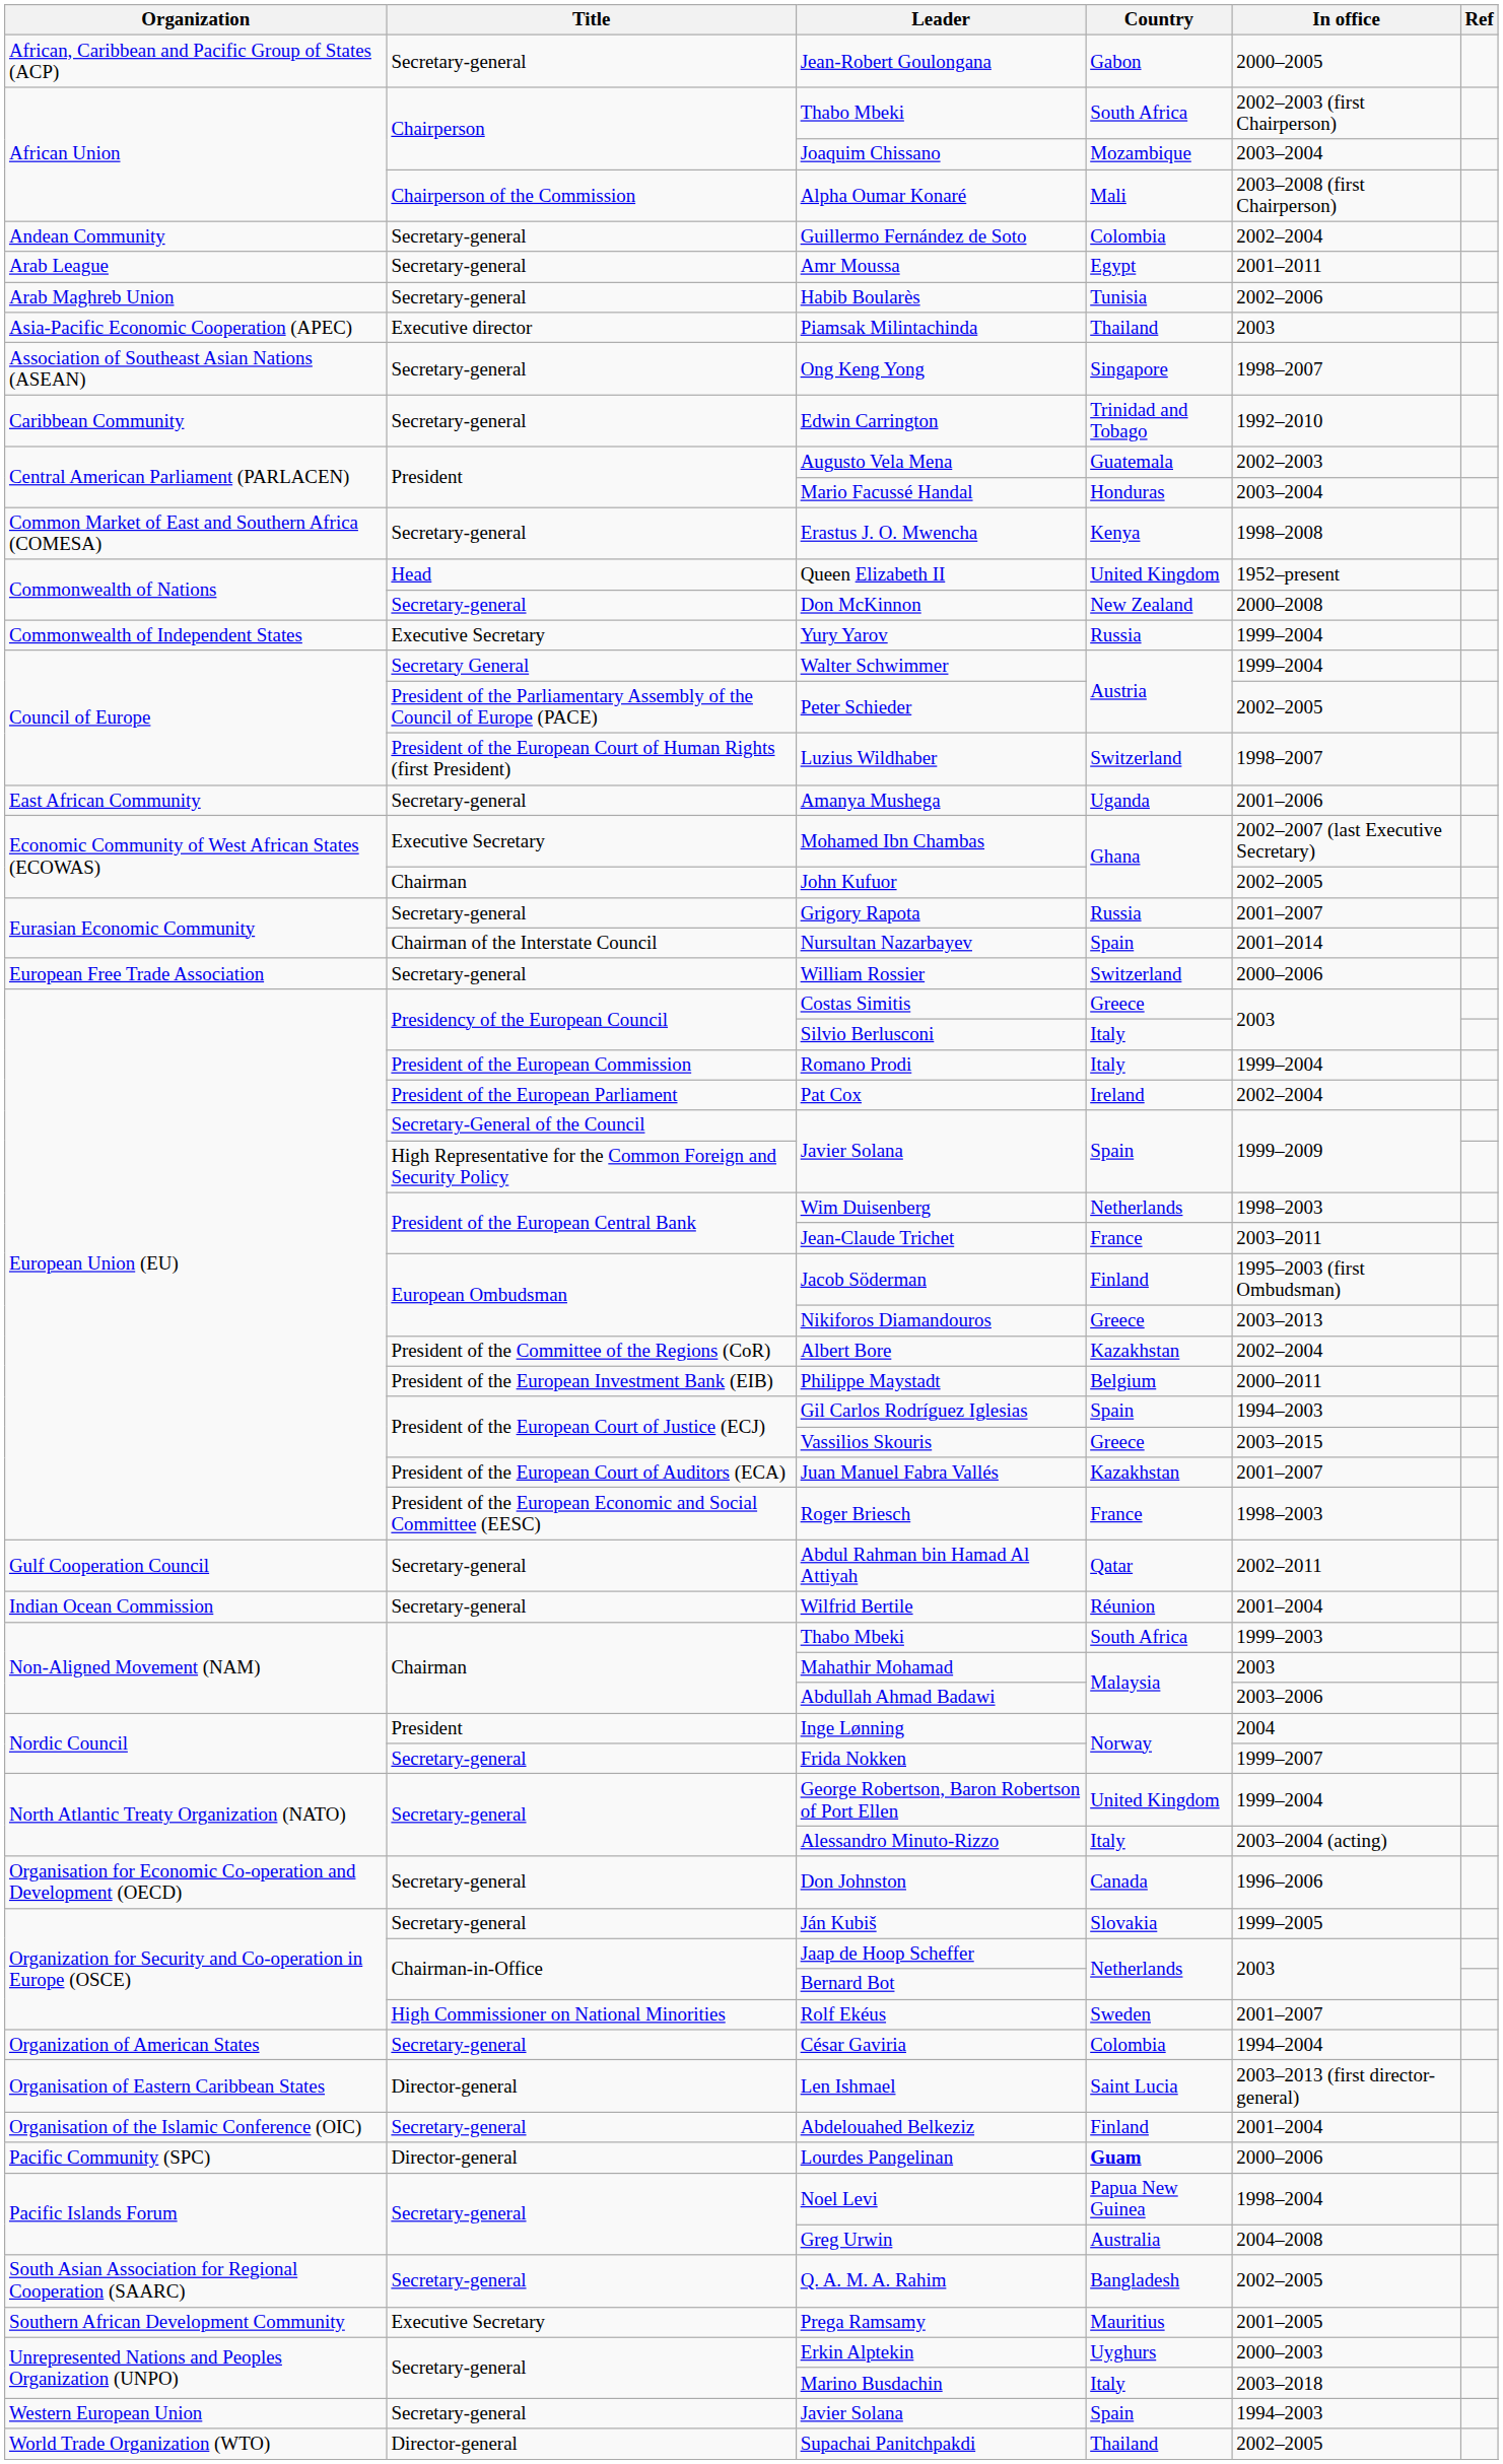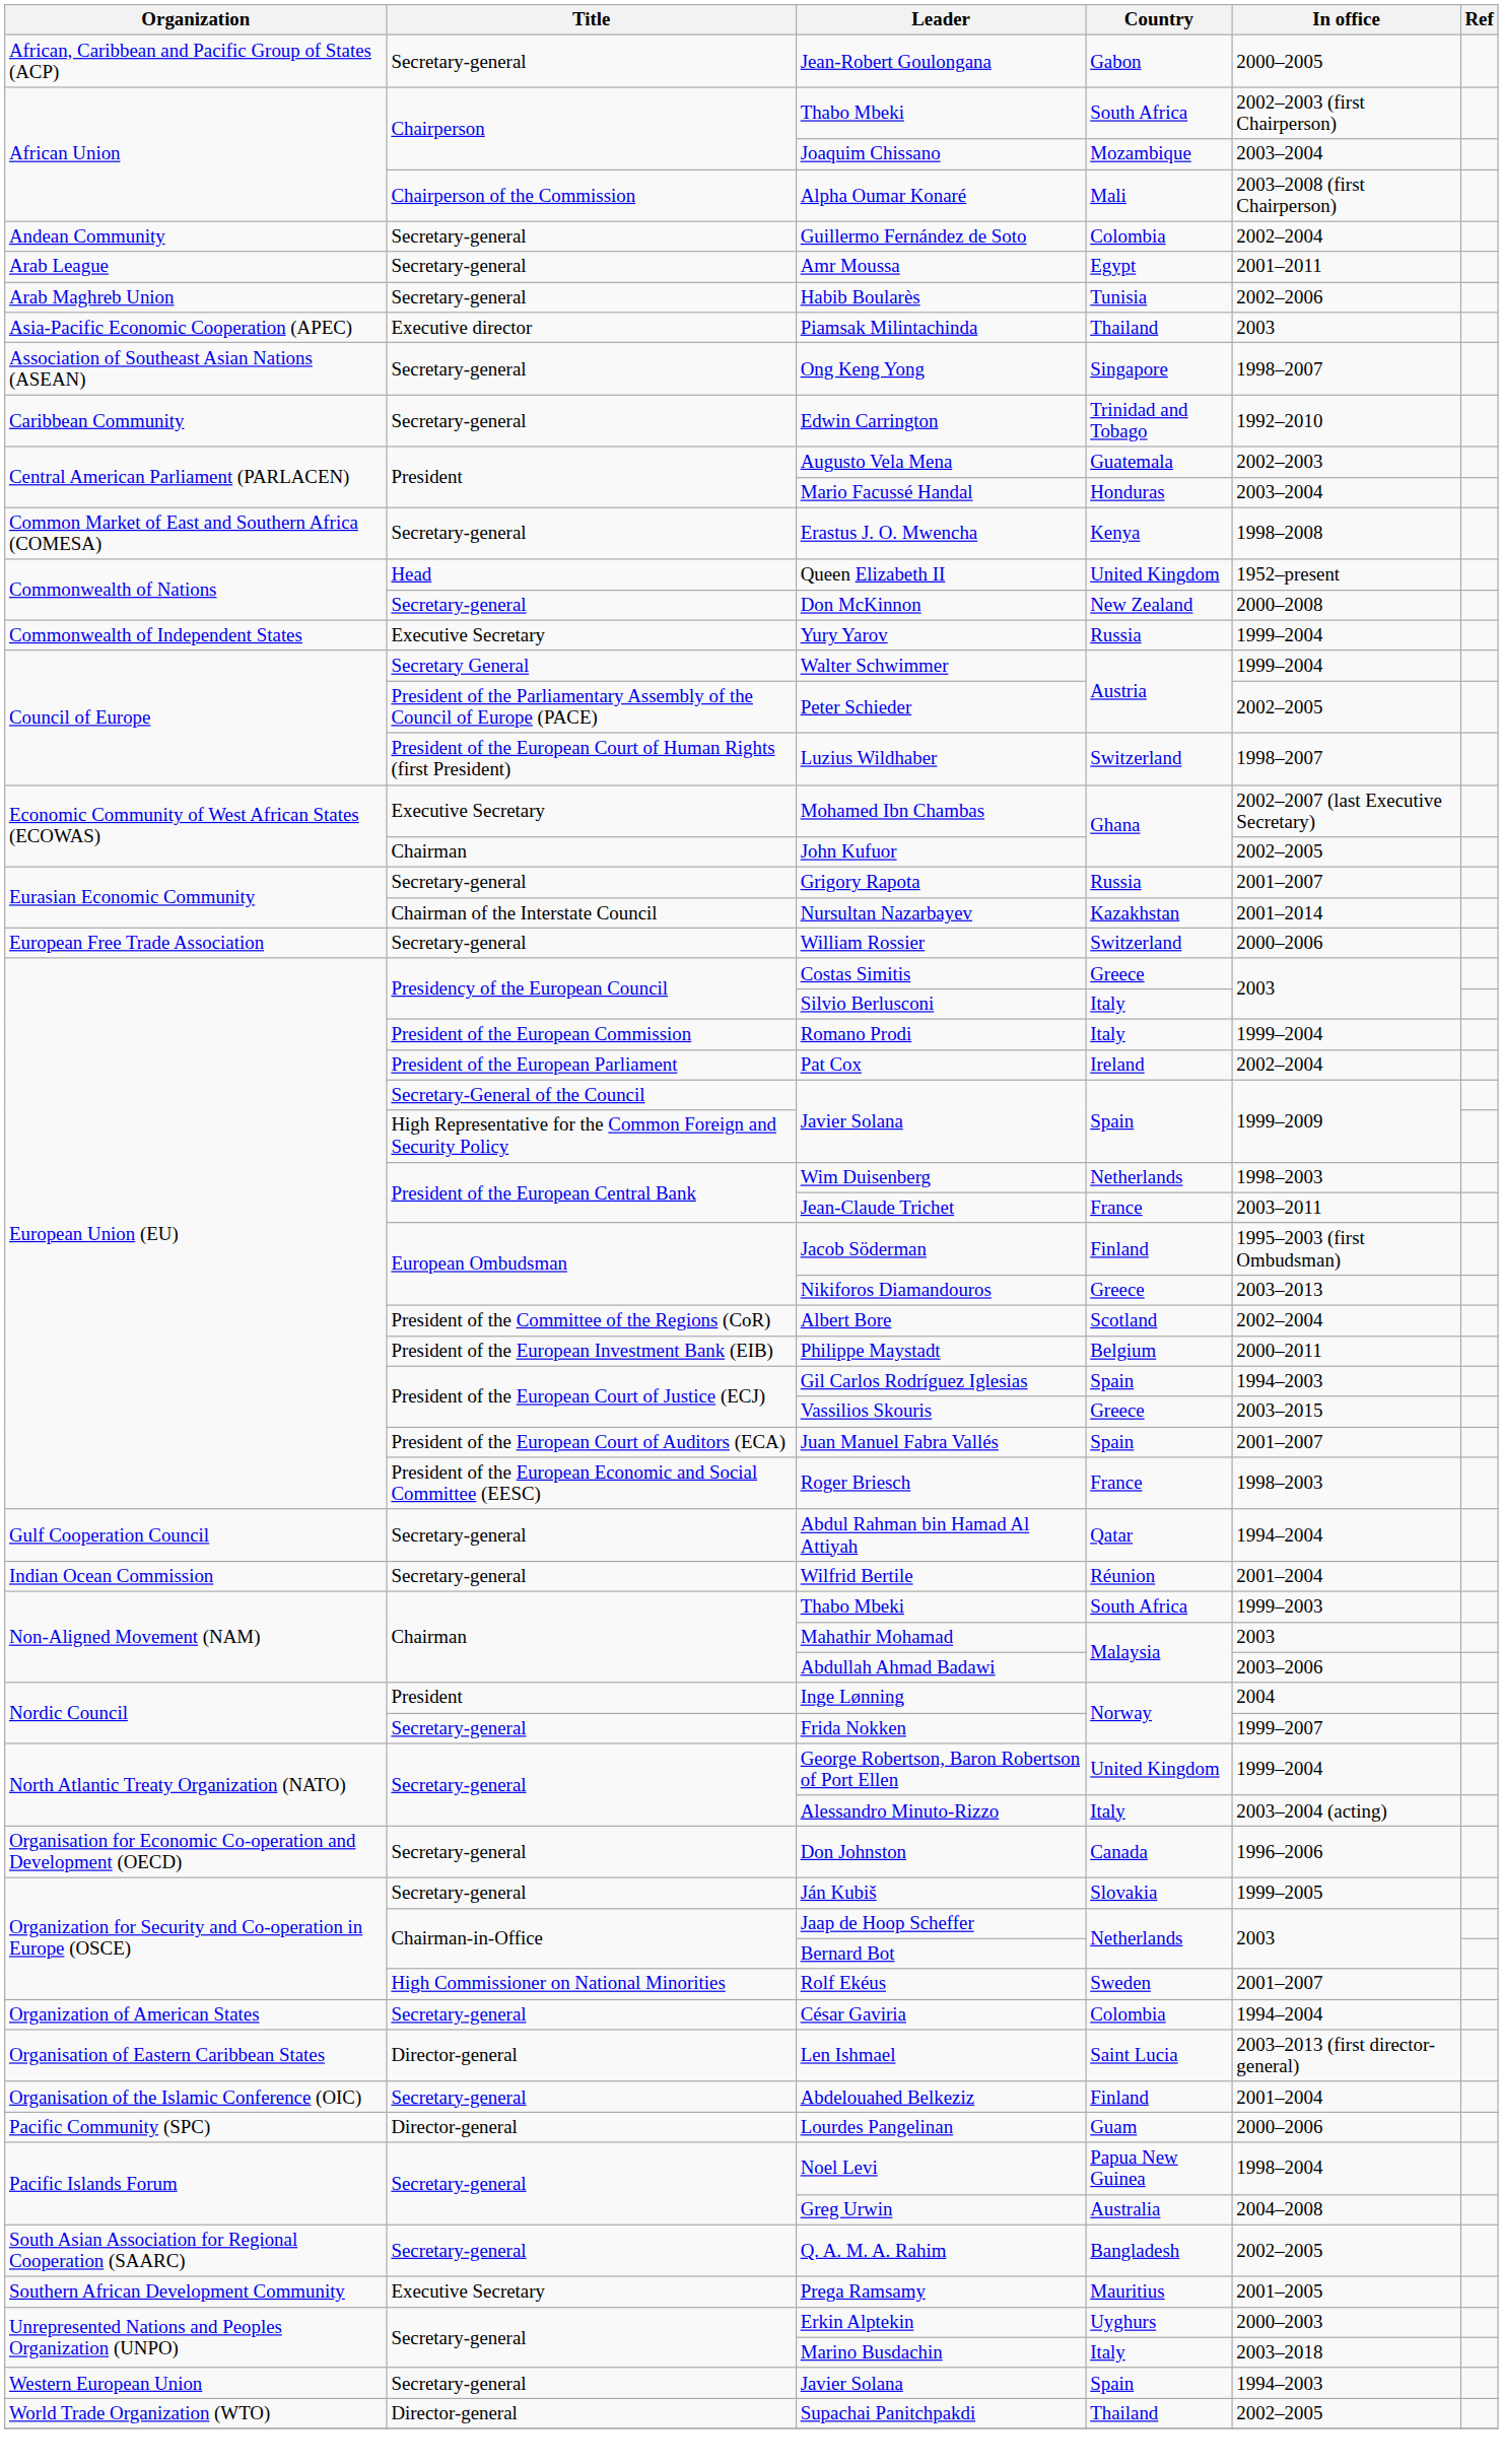- row: East African Community | Secretary-general | Amanya Mushega | Uganda | 2001–2006
Nursultan Nazarbayev | Country: Spain -> Kazakhstan
Albert Bore | Country: Kazakhstan -> Scotland
Juan Manuel Fabra Vallés | Country: Kazakhstan -> Spain
Abdul Rahman bin Hamad Al Attiyah | In office: 2002–2011 -> 1994–2004
Lourdes Pangelinan | Country: bold -> normal
